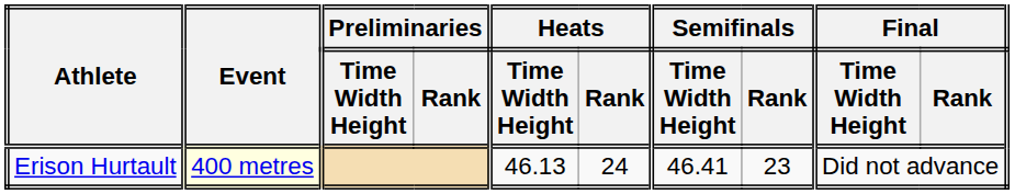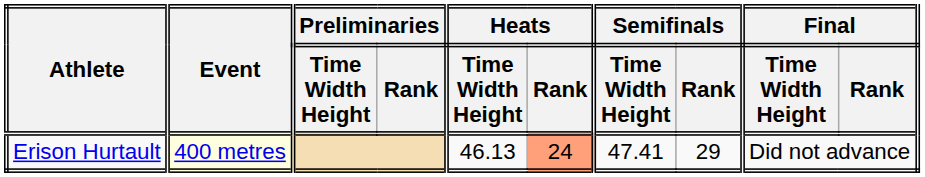Erison Hurtault | Heats / Rank: no background -> lightsalmon background
Erison Hurtault | Semifinals / Time Width Height: 46.41 -> 47.41
Erison Hurtault | Semifinals / Rank: 23 -> 29
